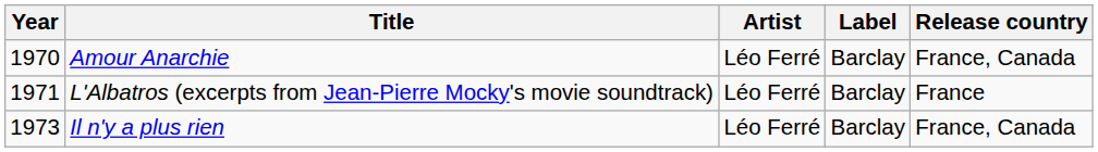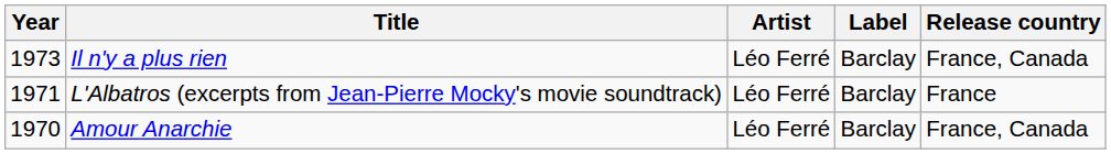rows swapped: Amour Anarchie <-> Il n'y a plus rien
